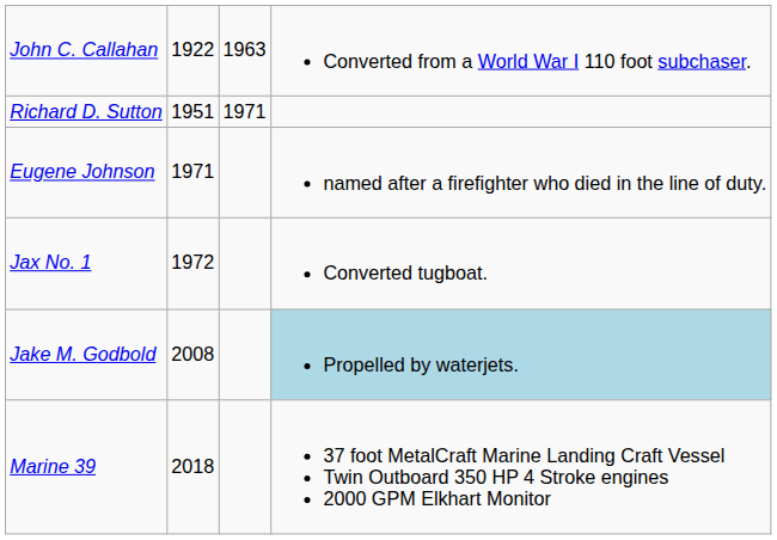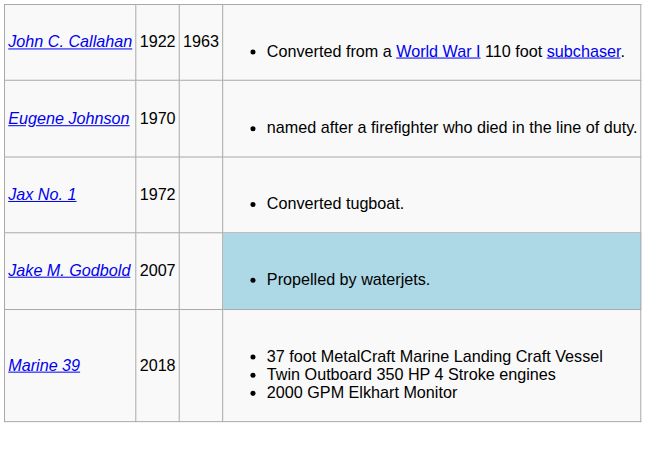- row: Richard D. Sutton | 1951 | 1971
Eugene Johnson | column 2: 1971 -> 1970
Jake M. Godbold | column 2: 2008 -> 2007
